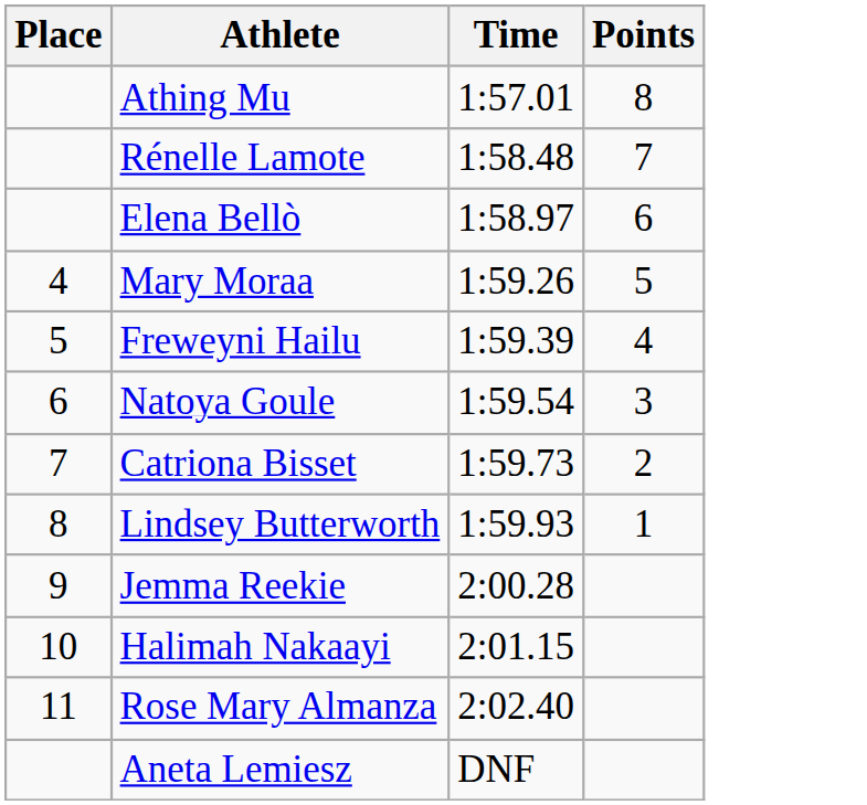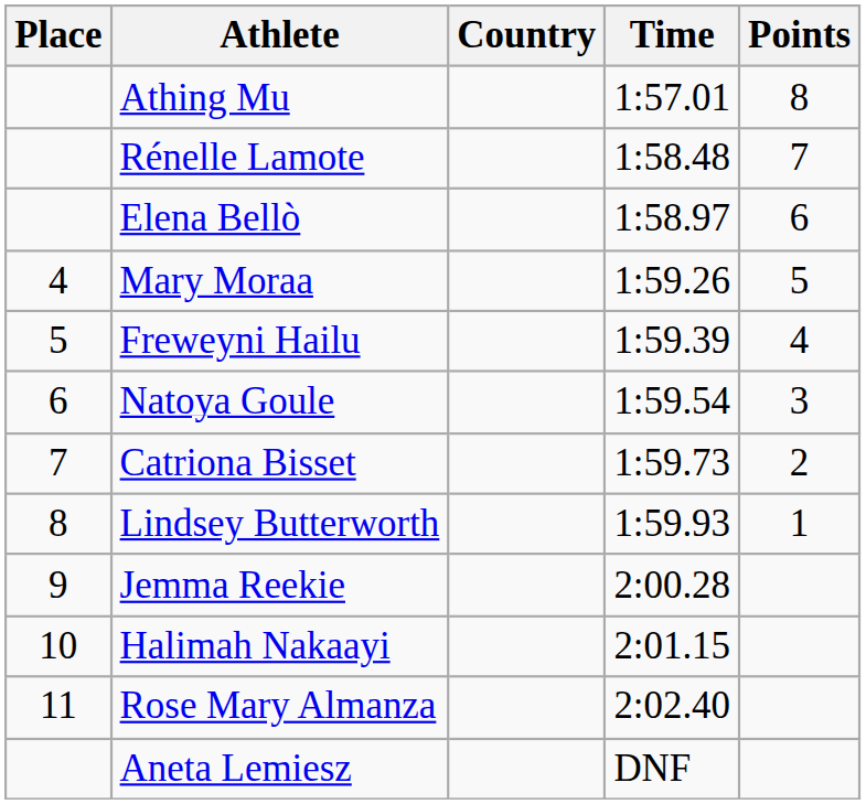+ column: Country
